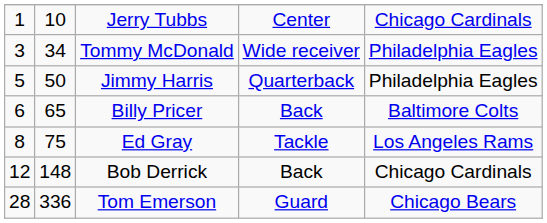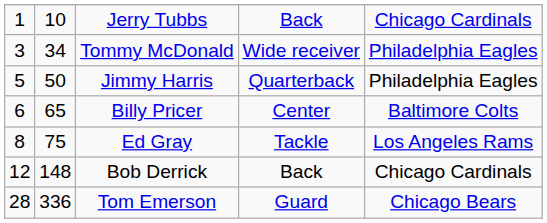Jerry Tubbs | column 4: Center -> Back
Billy Pricer | column 4: Back -> Center
